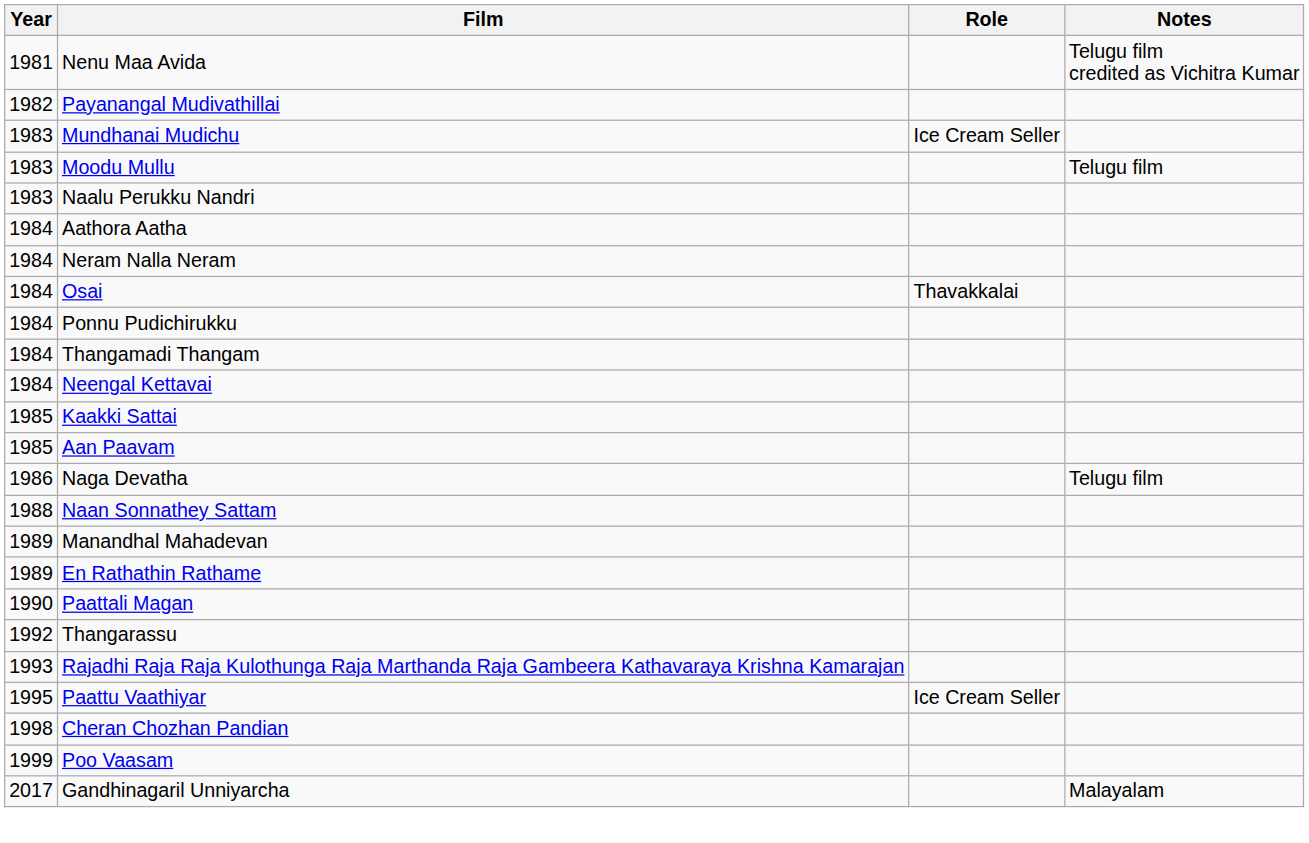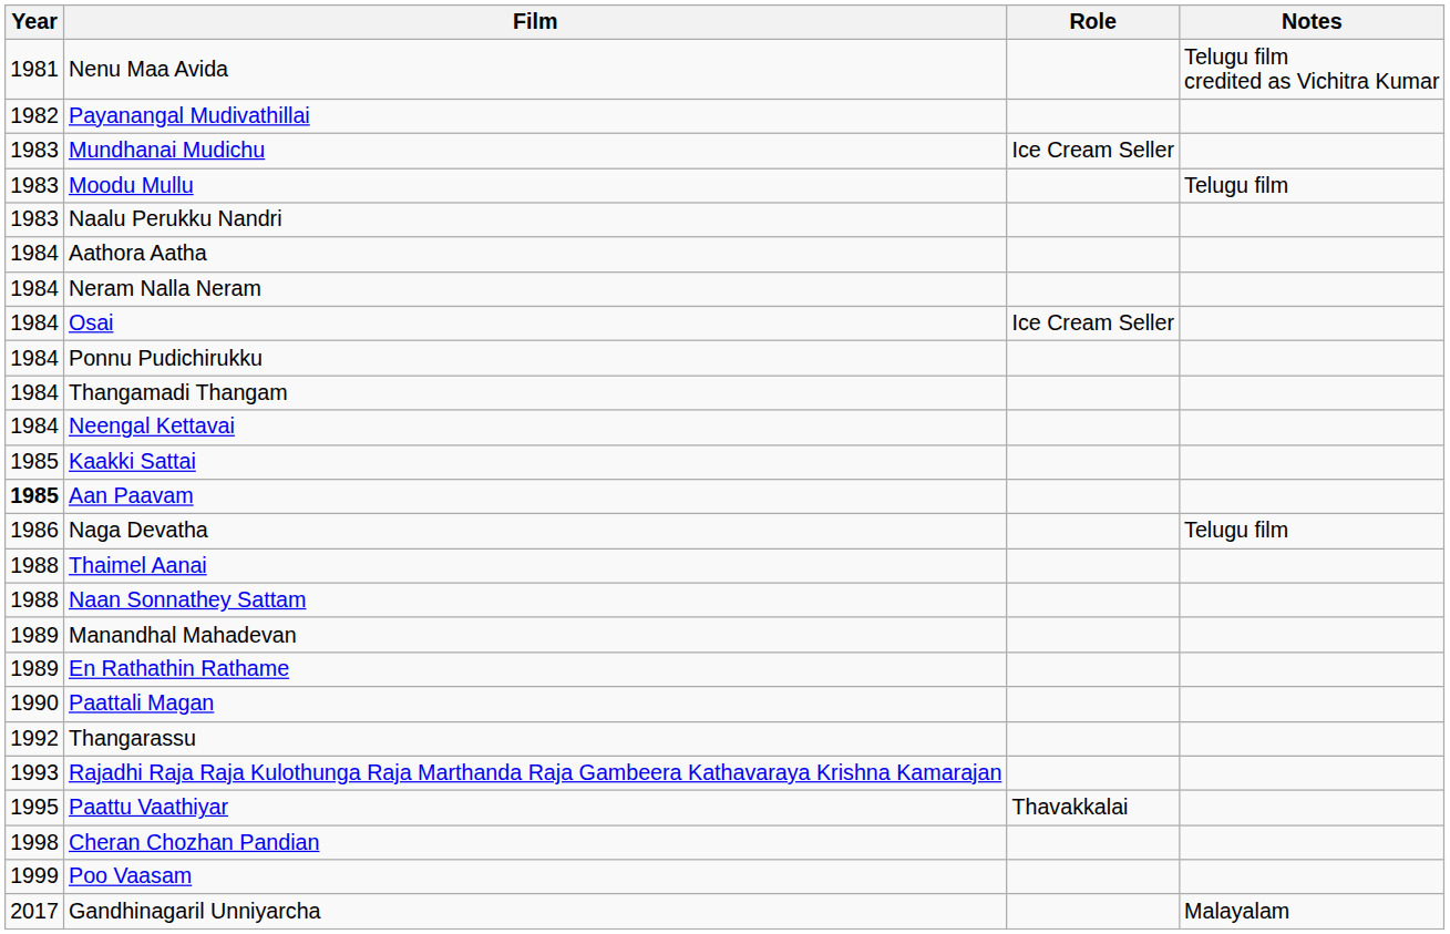Osai | Role: Thavakkalai -> Ice Cream Seller
Aan Paavam | Year: normal -> bold
+ row: 1988 | Thaimel Aanai
Paattu Vaathiyar | Role: Ice Cream Seller -> Thavakkalai
